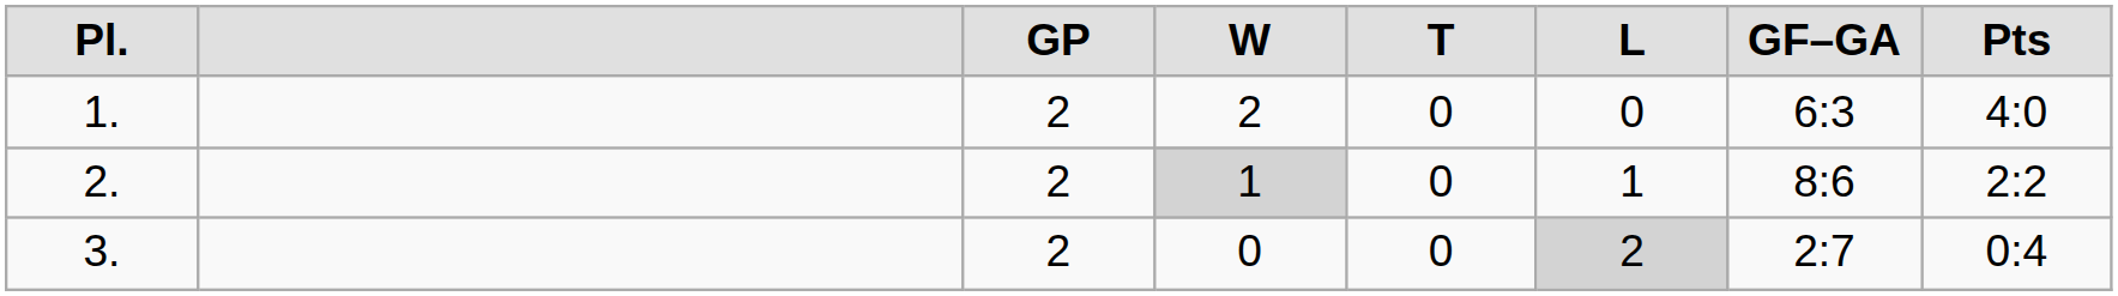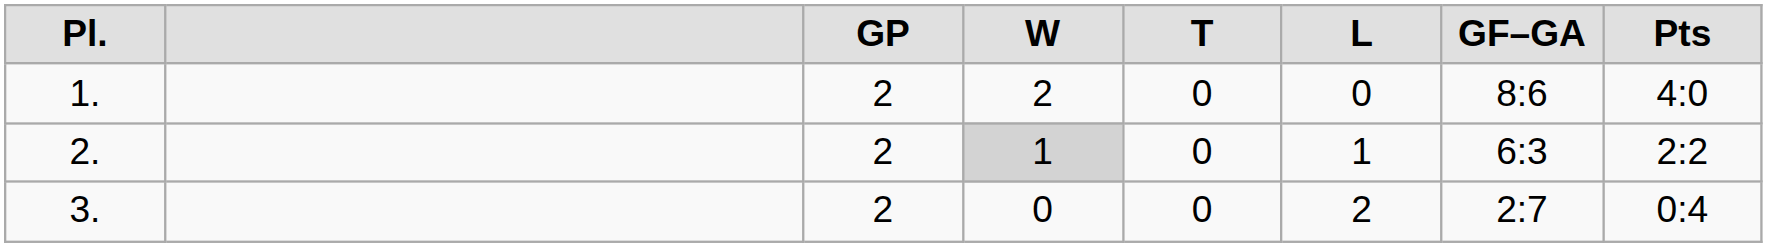1. | column 7: 6:3 -> 8:6
2. | column 7: 8:6 -> 6:3
3. | column 6: lightgrey background -> no background
